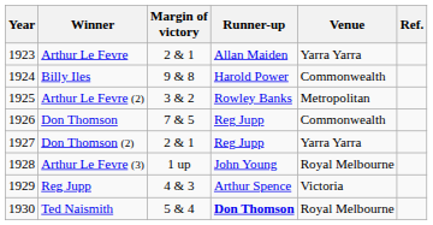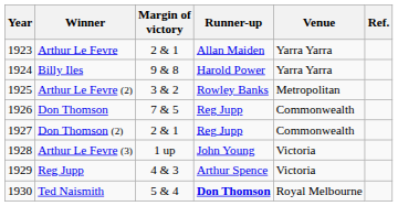Billy Iles | Venue: Commonwealth -> Yarra Yarra
Don Thomson (2) | Venue: Yarra Yarra -> Commonwealth
Arthur Le Fevre (3) | Venue: Royal Melbourne -> Victoria
